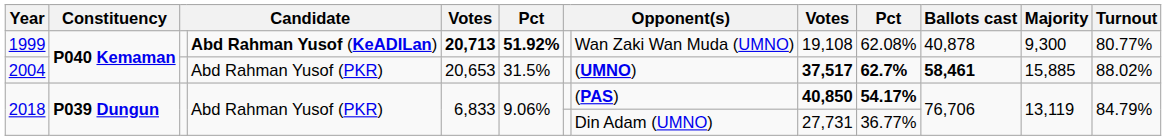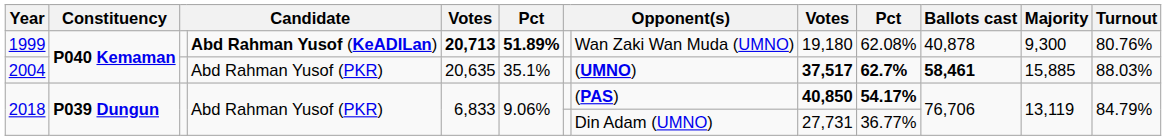1999 | column 6: 51.92% -> 51.89%
1999 | column 9: 19,108 -> 19,180
1999 | Turnout: 80.77% -> 80.76%
2004 | column 5: 20,653 -> 20,635
2004 | column 6: 31.5% -> 35.1%
2004 | Turnout: 88.02% -> 88.03%
